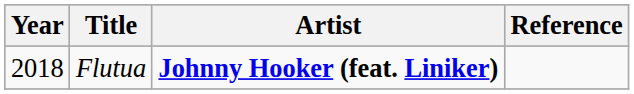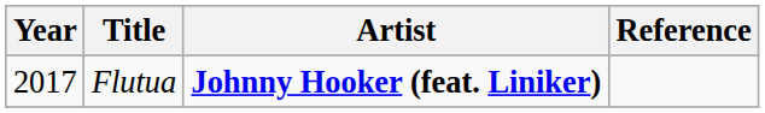Flutua | Year: 2018 -> 2017
